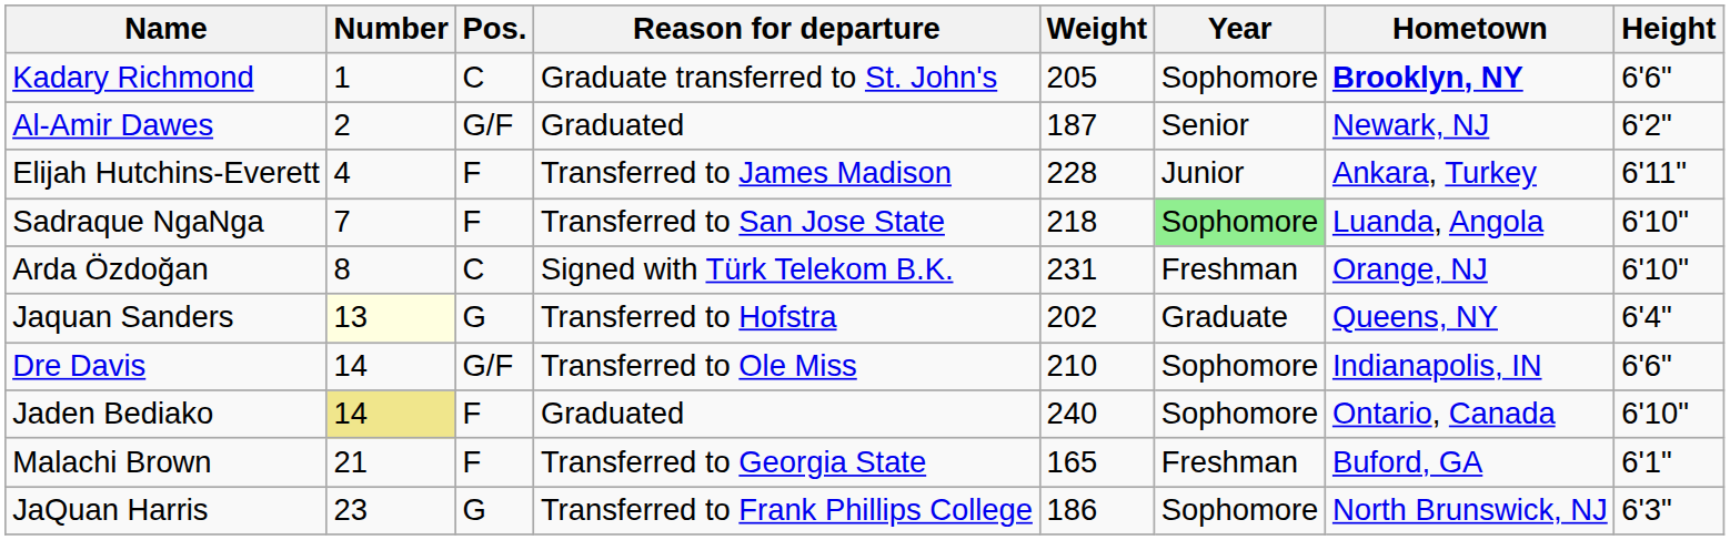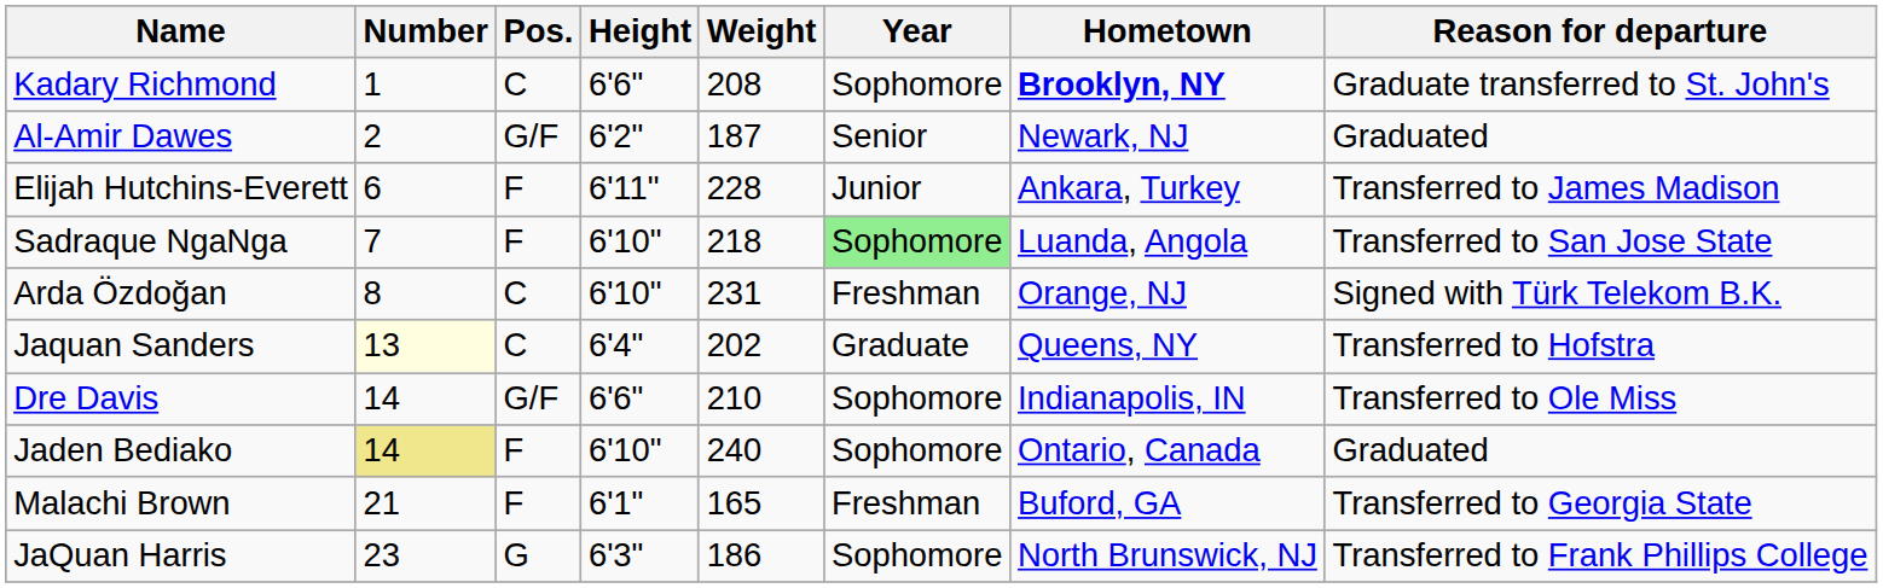columns swapped: Height <-> Reason for departure
Kadary Richmond | Weight: 205 -> 208
Elijah Hutchins-Everett | Number: 4 -> 6
Jaquan Sanders | Pos.: G -> C
